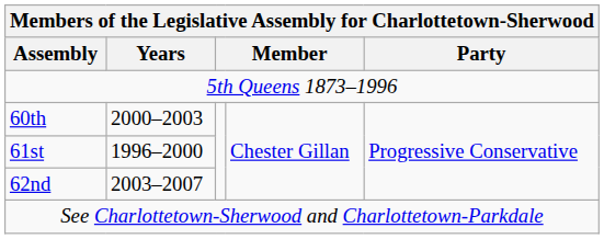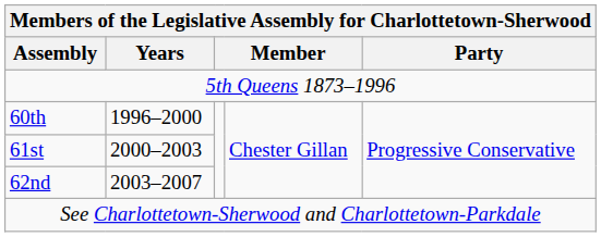60th | Years: 2000–2003 -> 1996–2000
61st | Years: 1996–2000 -> 2000–2003
